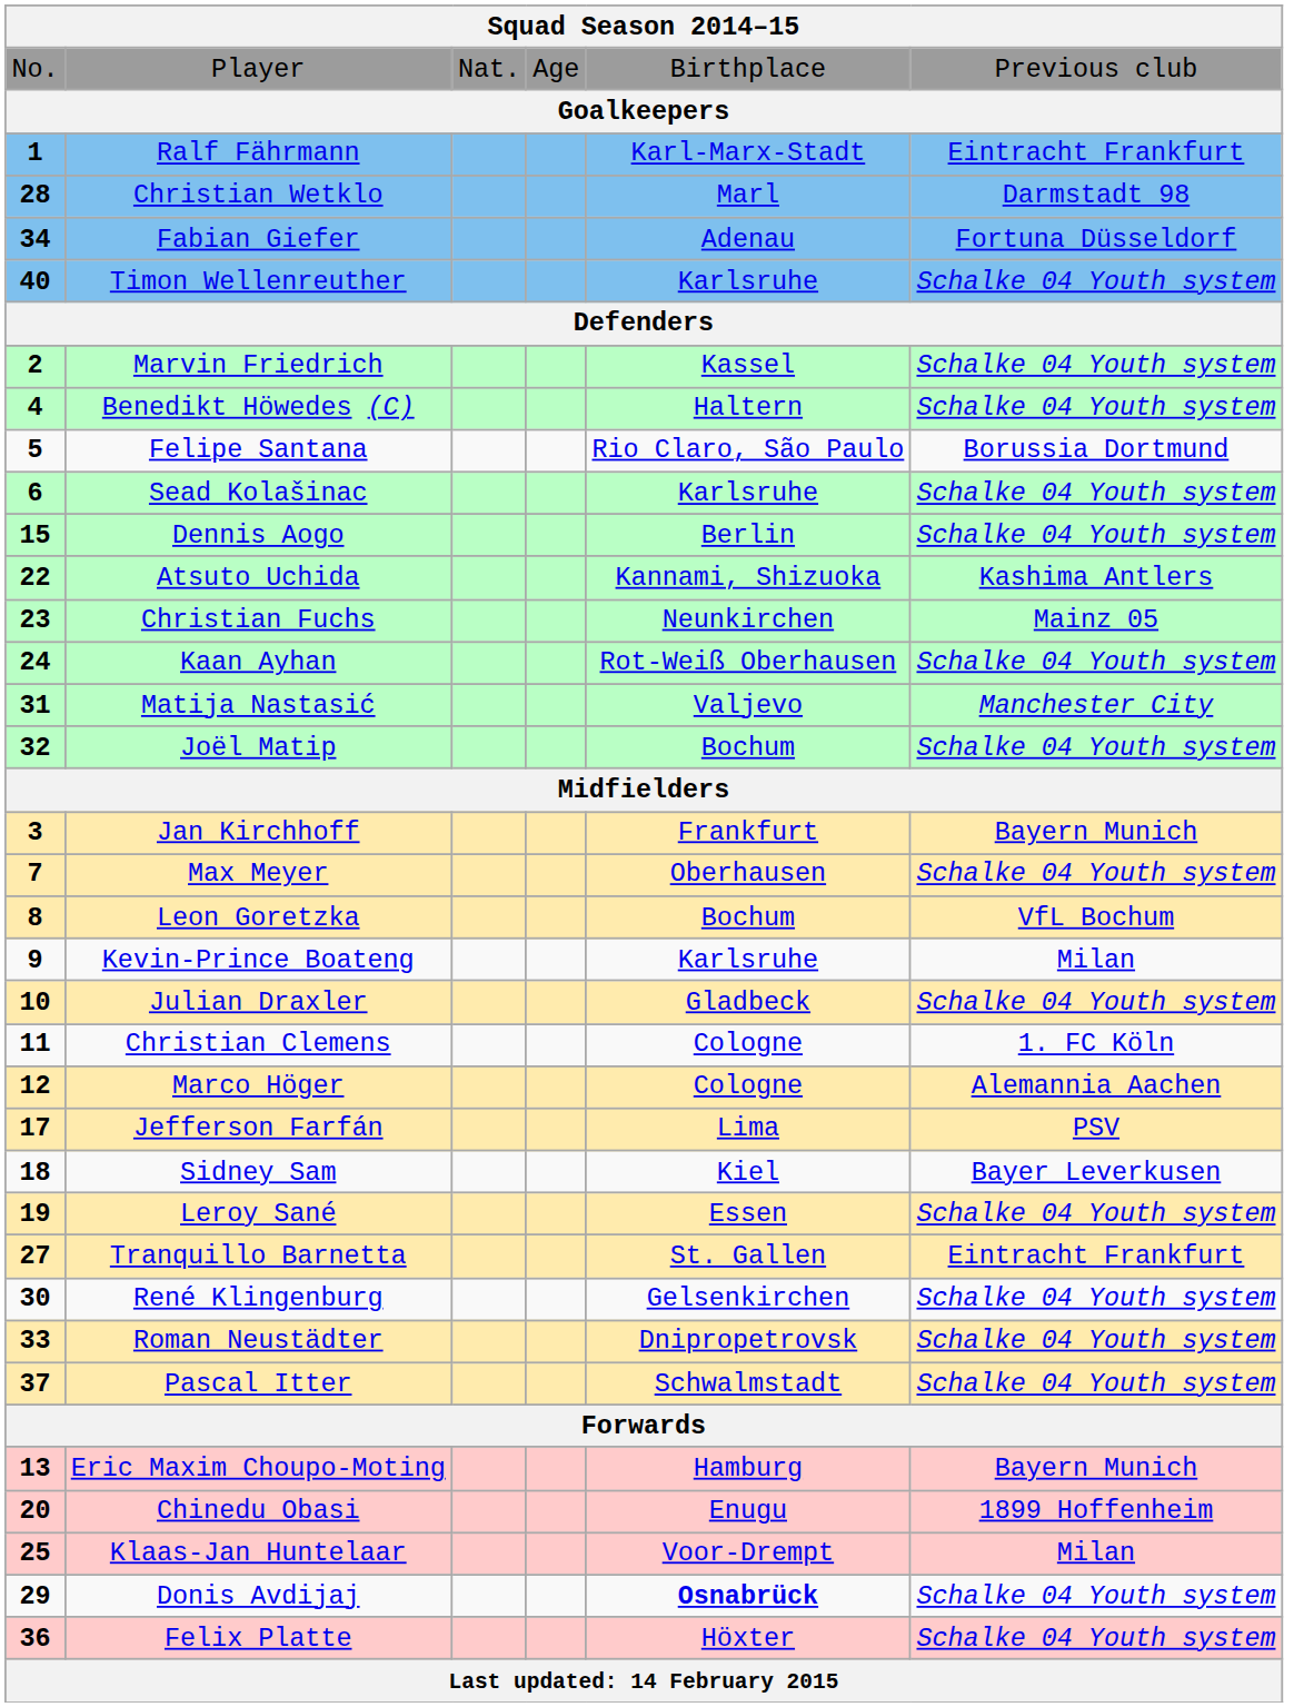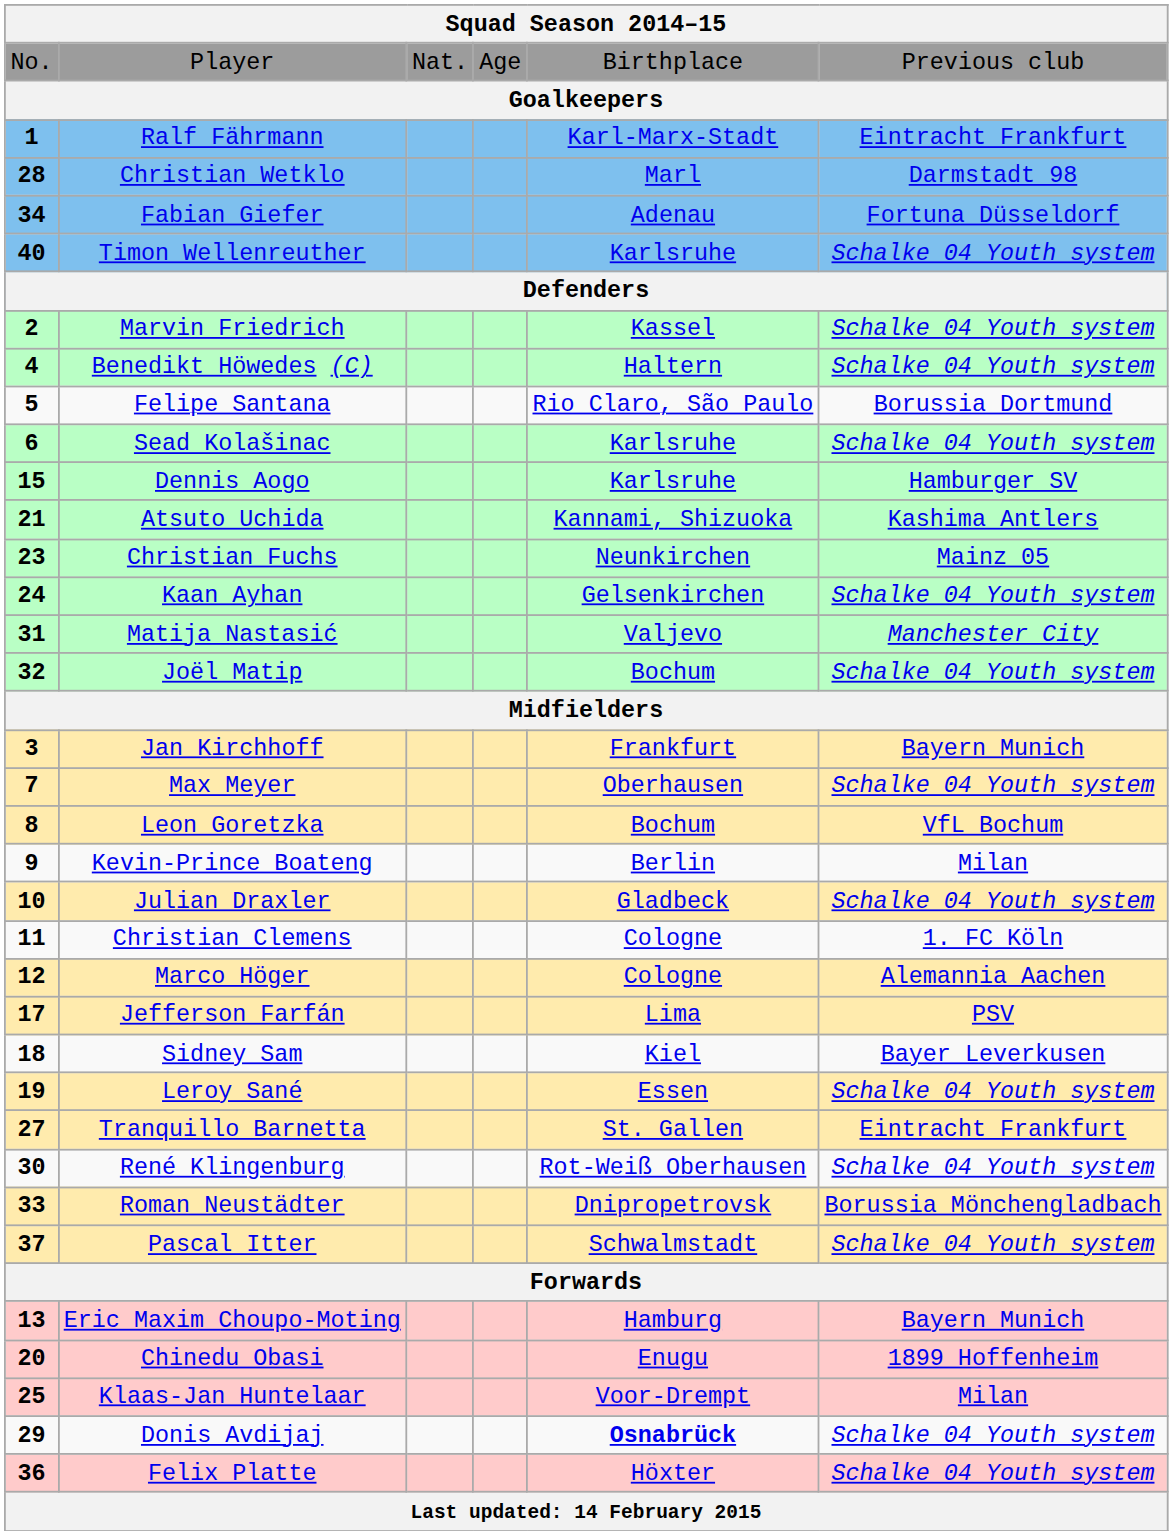Dennis Aogo | column 5: Berlin -> Karlsruhe
Dennis Aogo | column 6: Schalke 04 Youth system -> Hamburger SV
Atsuto Uchida | column 1: 22 -> 21
Kaan Ayhan | column 5: Rot-Weiß Oberhausen -> Gelsenkirchen
Kevin-Prince Boateng | column 5: Karlsruhe -> Berlin
René Klingenburg | column 5: Gelsenkirchen -> Rot-Weiß Oberhausen
Roman Neustädter | column 6: Schalke 04 Youth system -> Borussia Mönchengladbach
